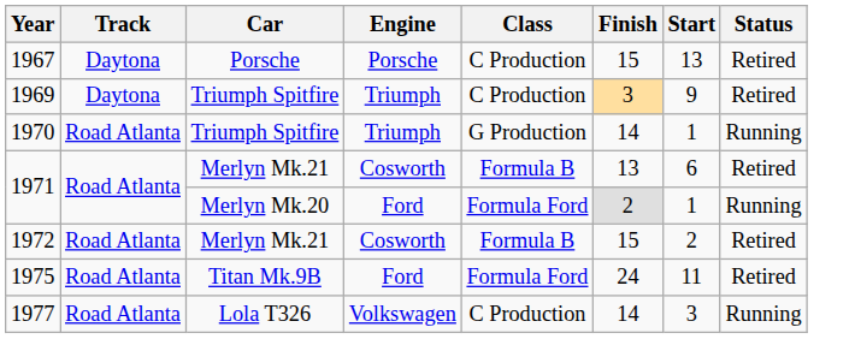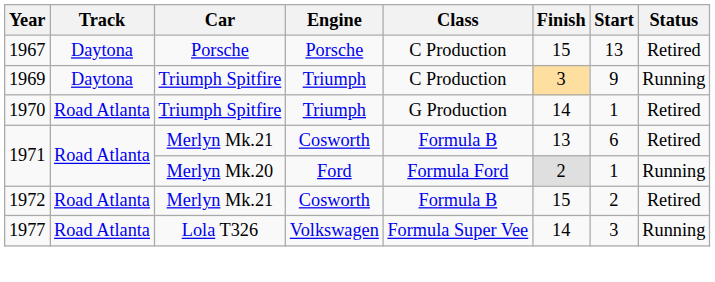1969 | Status: Retired -> Running
1970 | Status: Running -> Retired
- row: 1975 | Road Atlanta | Titan Mk.9B | Ford | Formula Ford | 24 | 11 | Retired
1977 | Class: C Production -> Formula Super Vee
